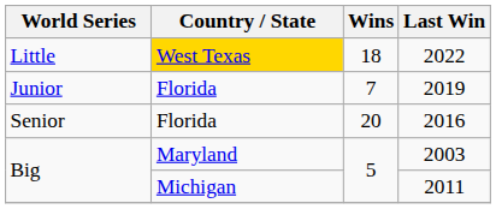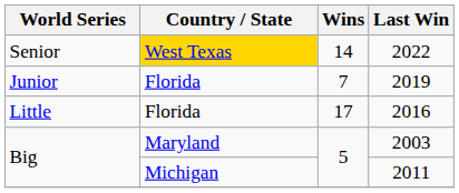2022 | World Series: Little -> Senior
2022 | Wins: 18 -> 14
2016 | World Series: Senior -> Little
2016 | Wins: 20 -> 17
